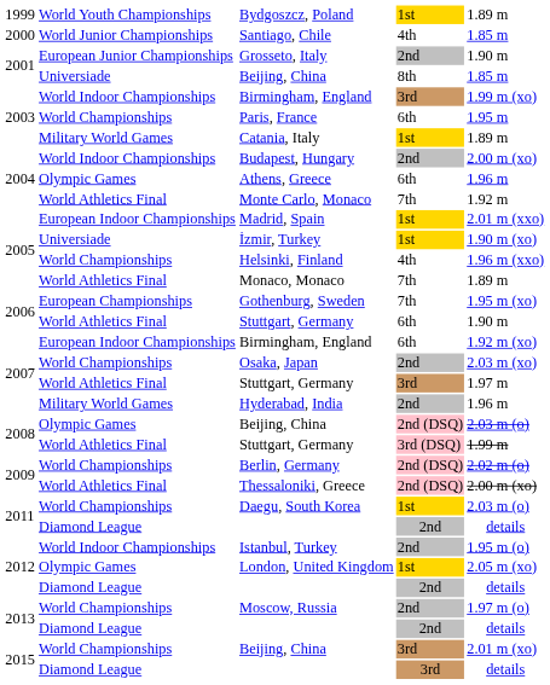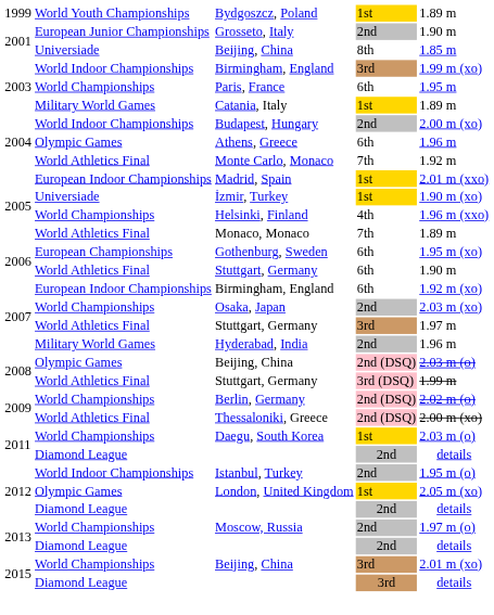- row: 2000 | World Junior Championships | Santiago, Chile | 4th | 1.85 m
Gothenburg, Sweden | column 4: 7th -> 6th
